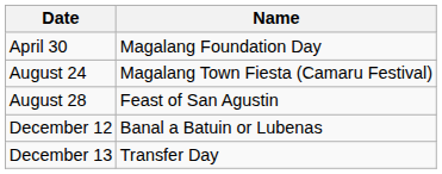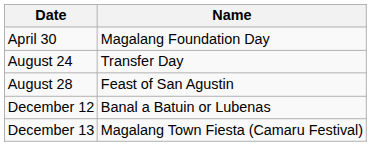August 24 | Name: Magalang Town Fiesta (Camaru Festival) -> Transfer Day
December 13 | Name: Transfer Day -> Magalang Town Fiesta (Camaru Festival)
